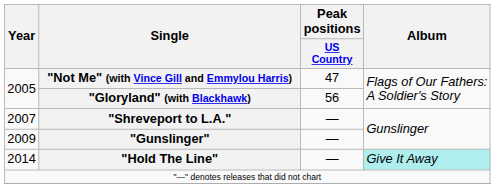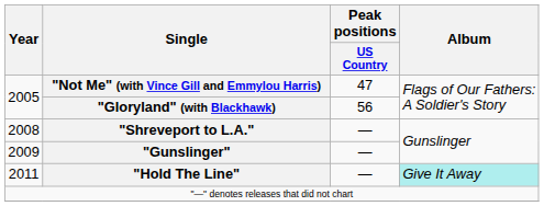"Shreveport to L.A." | Year: 2007 -> 2008
"Hold The Line" | Year: 2014 -> 2011
